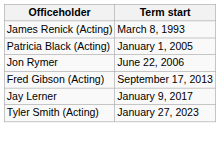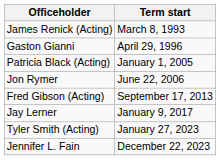+ row: Gaston Gianni | April 29, 1996
+ row: Jennifer L. Fain | December 22, 2023
